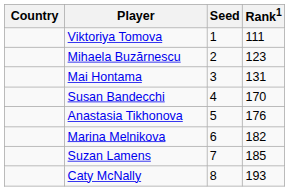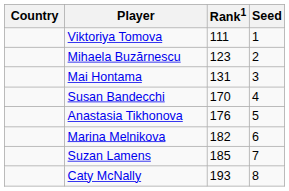columns swapped: Rank1 <-> Seed
